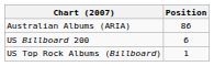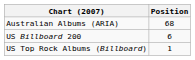Australian Albums (ARIA) | Position: 86 -> 68
